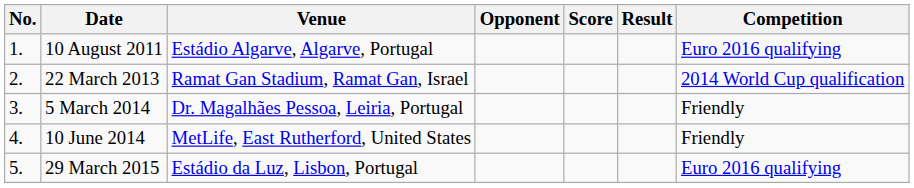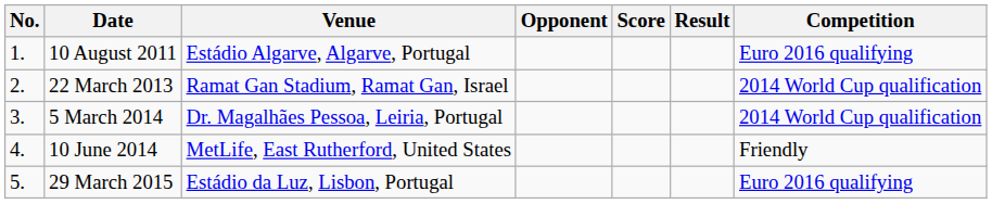5 March 2014 | Competition: Friendly -> 2014 World Cup qualification
